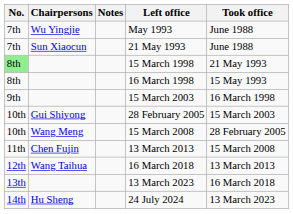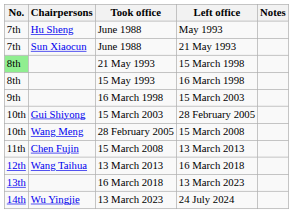columns swapped: Took office <-> Notes
May 1993 | Chairpersons: Wu Yingjie -> Hu Sheng
24 July 2024 | Chairpersons: Hu Sheng -> Wu Yingjie
